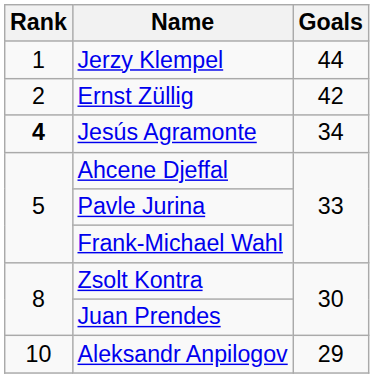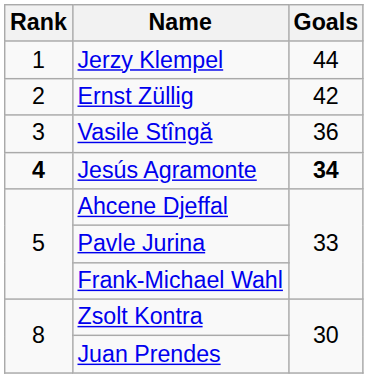+ row: 3 | Vasile Stîngă | 36
Jesús Agramonte | Goals: normal -> bold
- row: 10 | Aleksandr Anpilogov | 29
